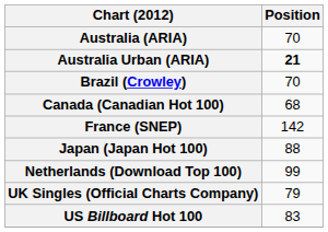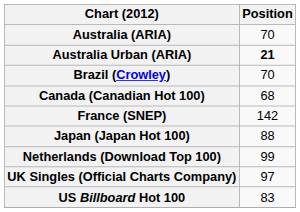UK Singles (Official Charts Company) | Position: 79 -> 97
